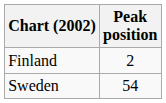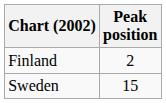Sweden | Peak position: 54 -> 15
